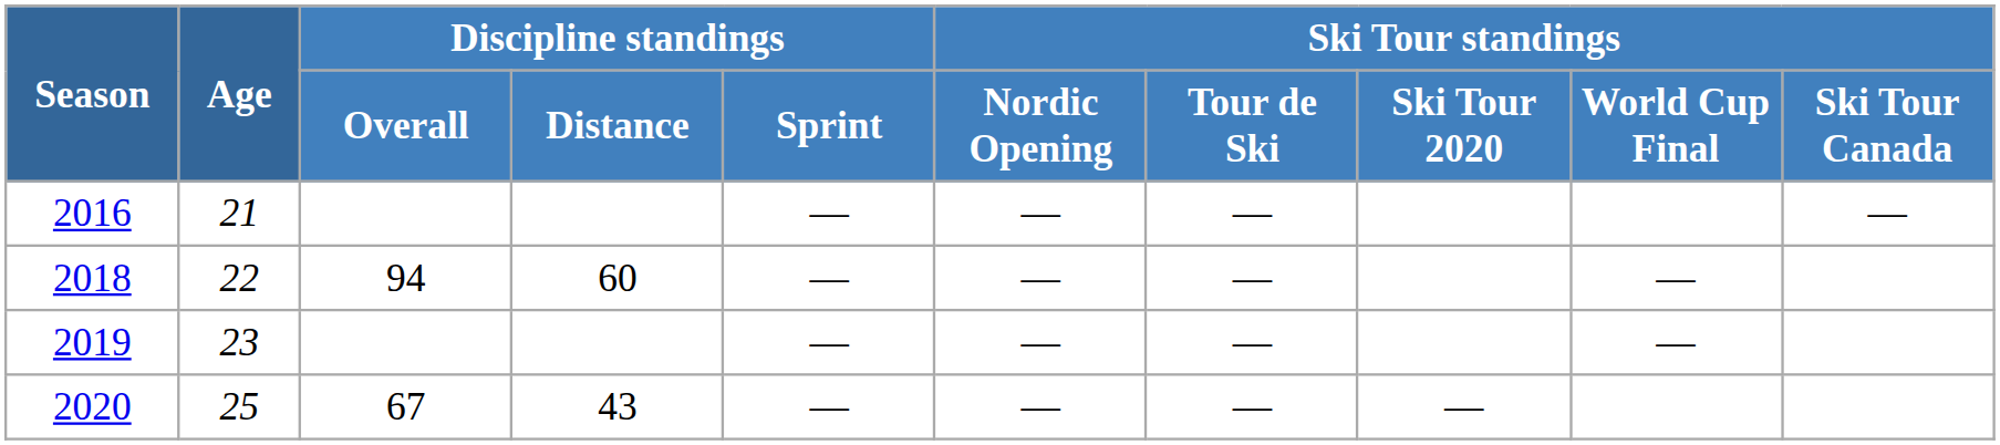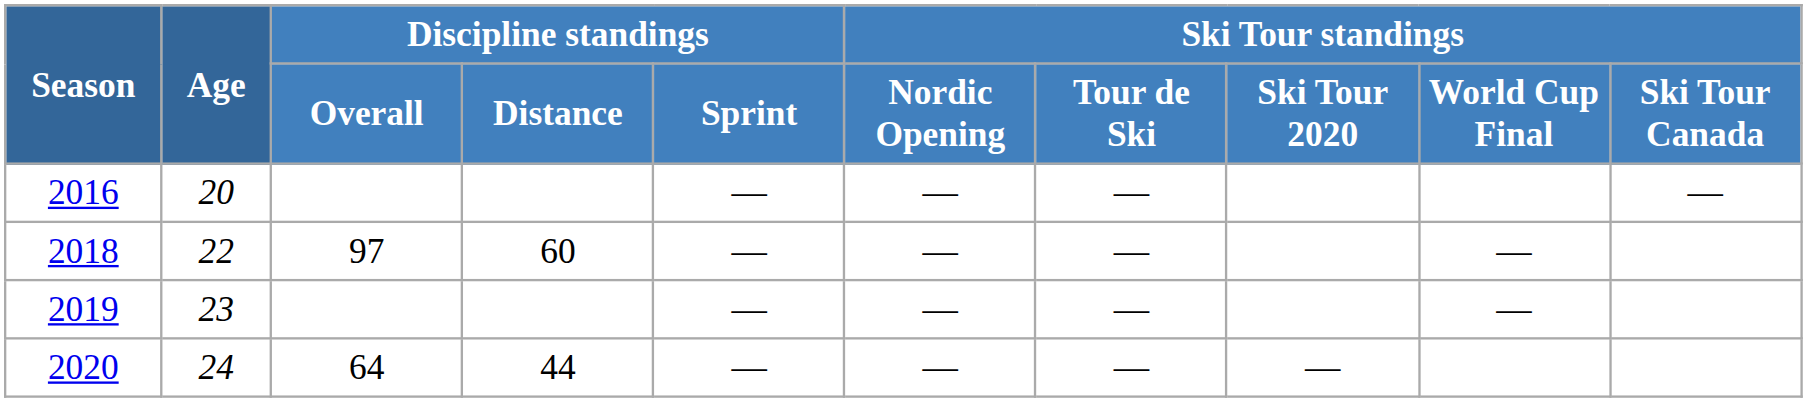2016 | Age: 21 -> 20
2018 | Discipline standings / Overall: 94 -> 97
2020 | Age: 25 -> 24
2020 | Discipline standings / Overall: 67 -> 64
2020 | Discipline standings / Distance: 43 -> 44
